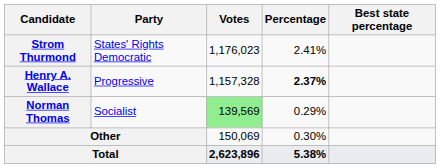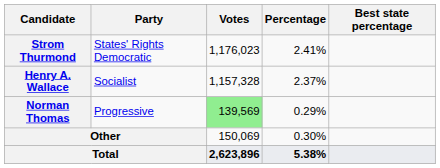Henry A. Wallace | Party: Progressive -> Socialist
Henry A. Wallace | Percentage: bold -> normal
Norman Thomas | Party: Socialist -> Progressive
